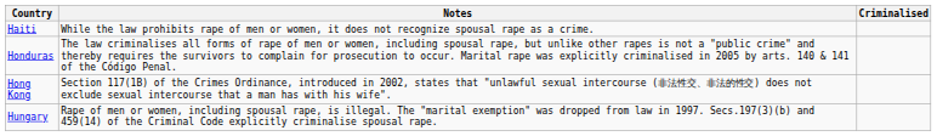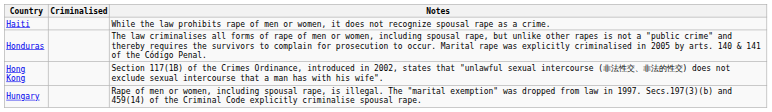columns swapped: Criminalised <-> Notes
